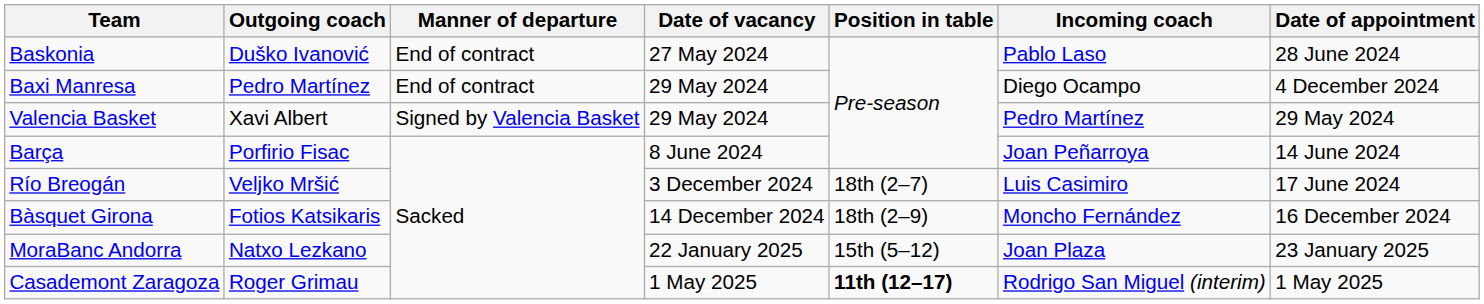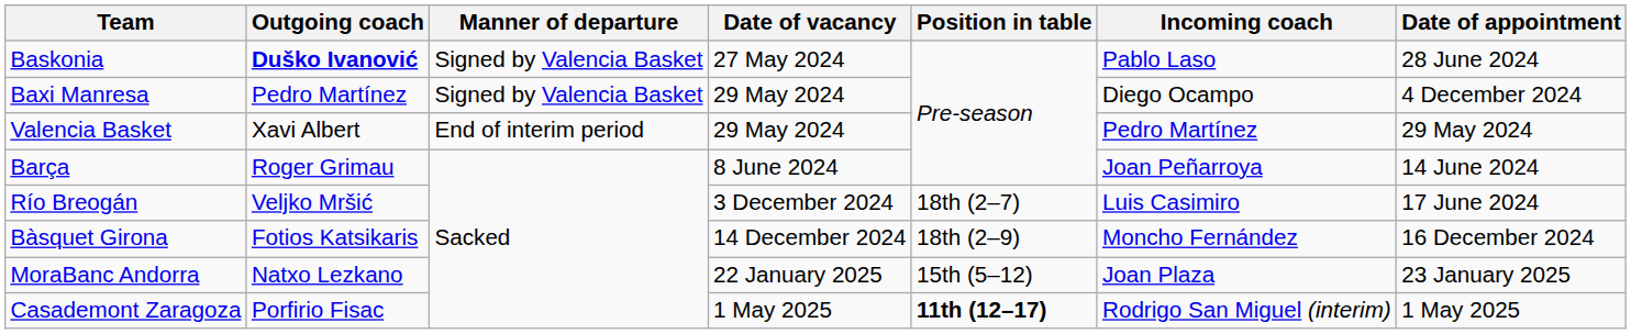Baskonia | Outgoing coach: normal -> bold
Baskonia | Manner of departure: End of contract -> Signed by Valencia Basket
Baxi Manresa | Manner of departure: End of contract -> Signed by Valencia Basket
Valencia Basket | Manner of departure: Signed by Valencia Basket -> End of interim period
Barça | Outgoing coach: Porfirio Fisac -> Roger Grimau
Casademont Zaragoza | Outgoing coach: Roger Grimau -> Porfirio Fisac
